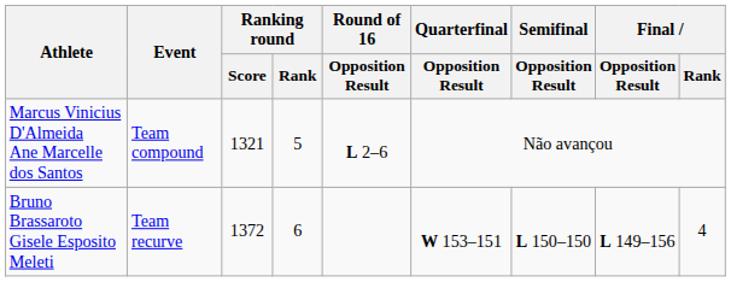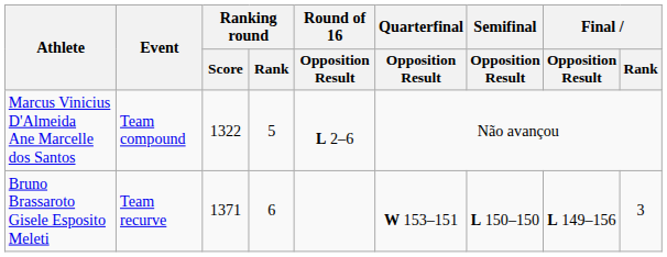Marcus Vinicius D'Almeida Ane Marcelle dos Santos | Ranking round / Score: 1321 -> 1322
Bruno Brassaroto Gisele Esposito Meleti | Ranking round / Score: 1372 -> 1371
Bruno Brassaroto Gisele Esposito Meleti | Final / Rank: 4 -> 3
